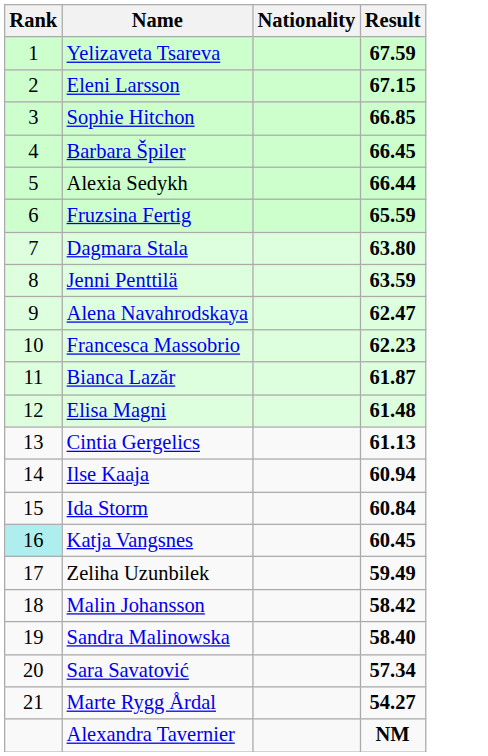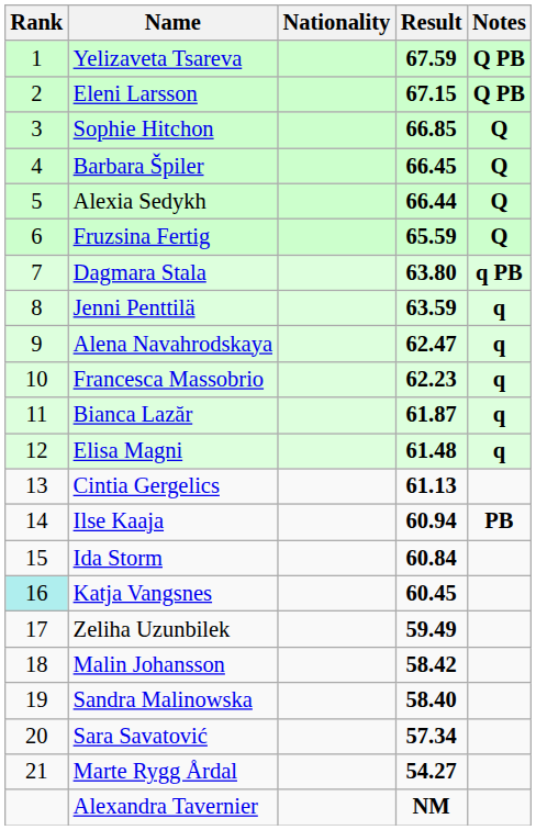+ column: Notes | Q PB | Q PB | Q | Q | Q | Q | q PB | q | q | q | q | q | PB
